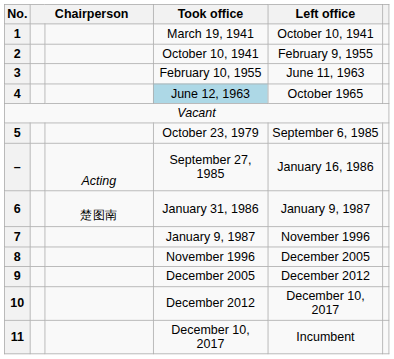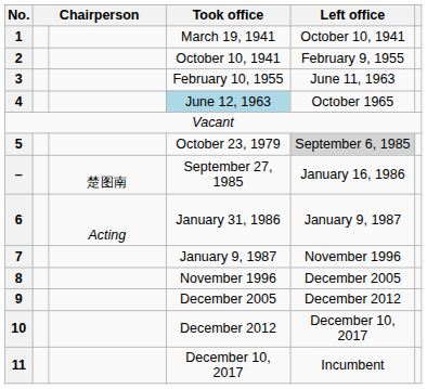5 | Left office: no background -> lightgrey background
– | column 3: Acting -> 楚图南
6 | column 3: 楚图南 -> Acting
